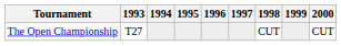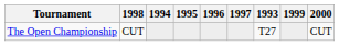columns swapped: 1993 <-> 1998
